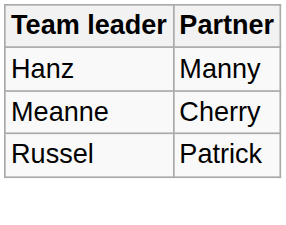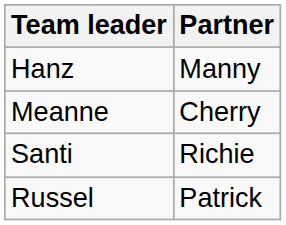+ row: Santi | Richie
